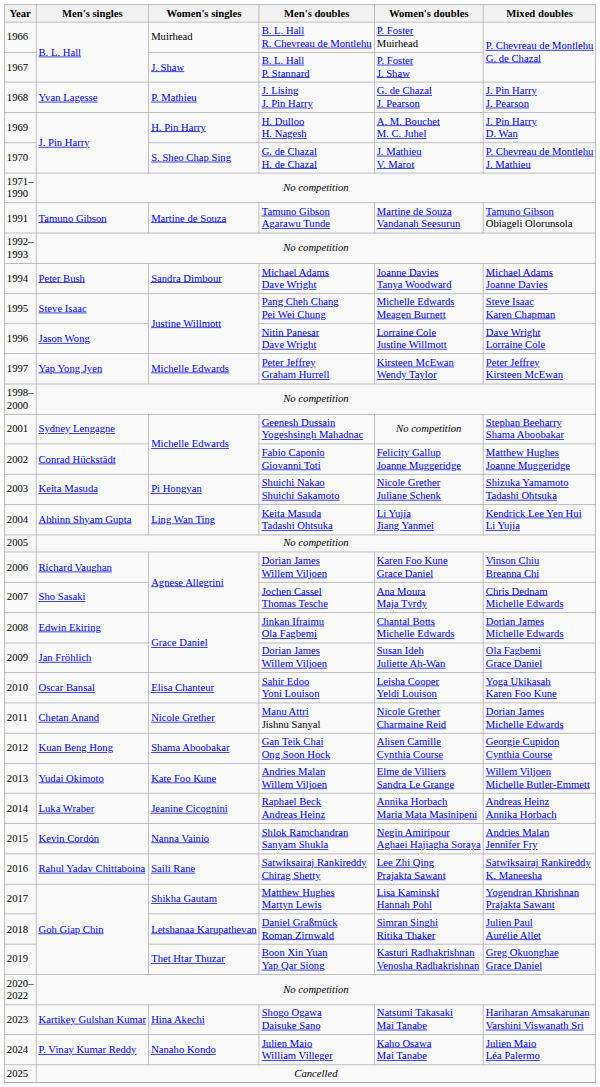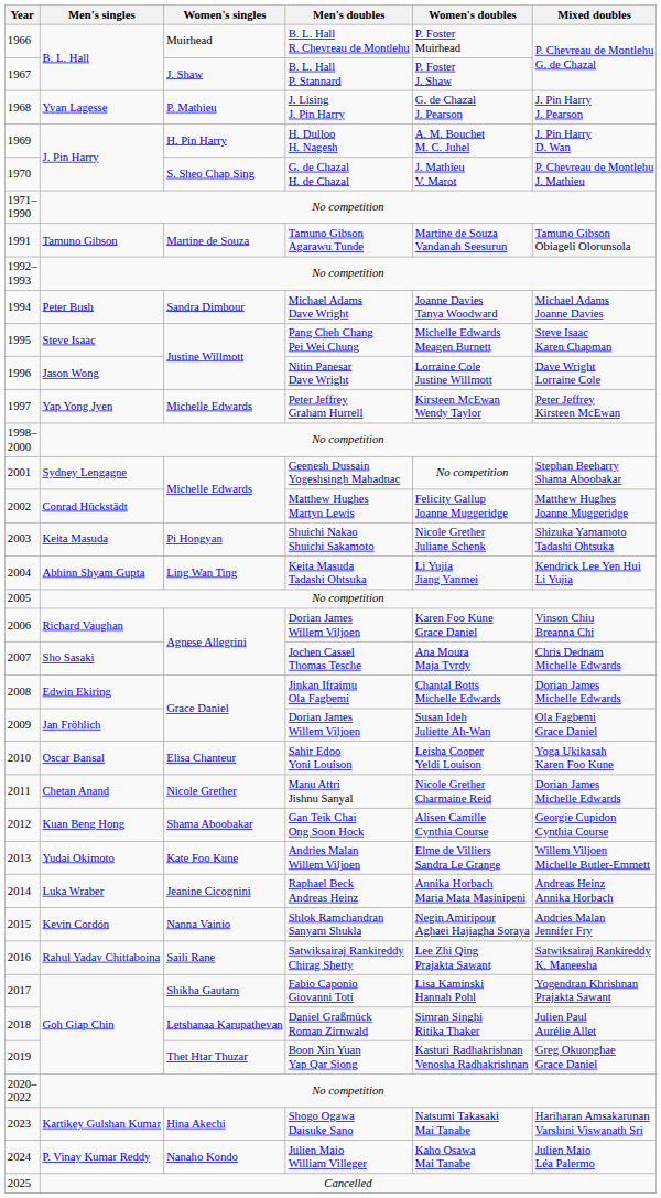2002 | Men's doubles: Fabio Caponio Giovanni Toti -> Matthew Hughes Martyn Lewis
2017 | Men's doubles: Matthew Hughes Martyn Lewis -> Fabio Caponio Giovanni Toti
